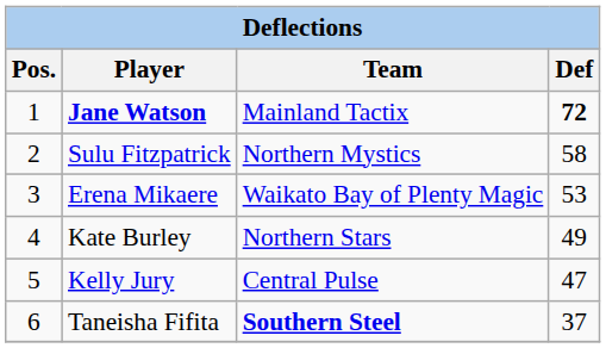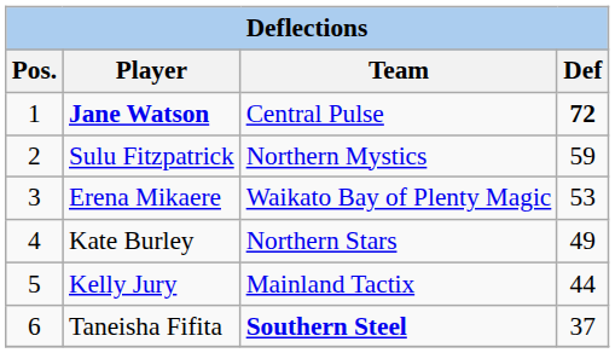Jane Watson | Team: Mainland Tactix -> Central Pulse
Sulu Fitzpatrick | Def: 58 -> 59
Kelly Jury | Team: Central Pulse -> Mainland Tactix
Kelly Jury | Def: 47 -> 44
